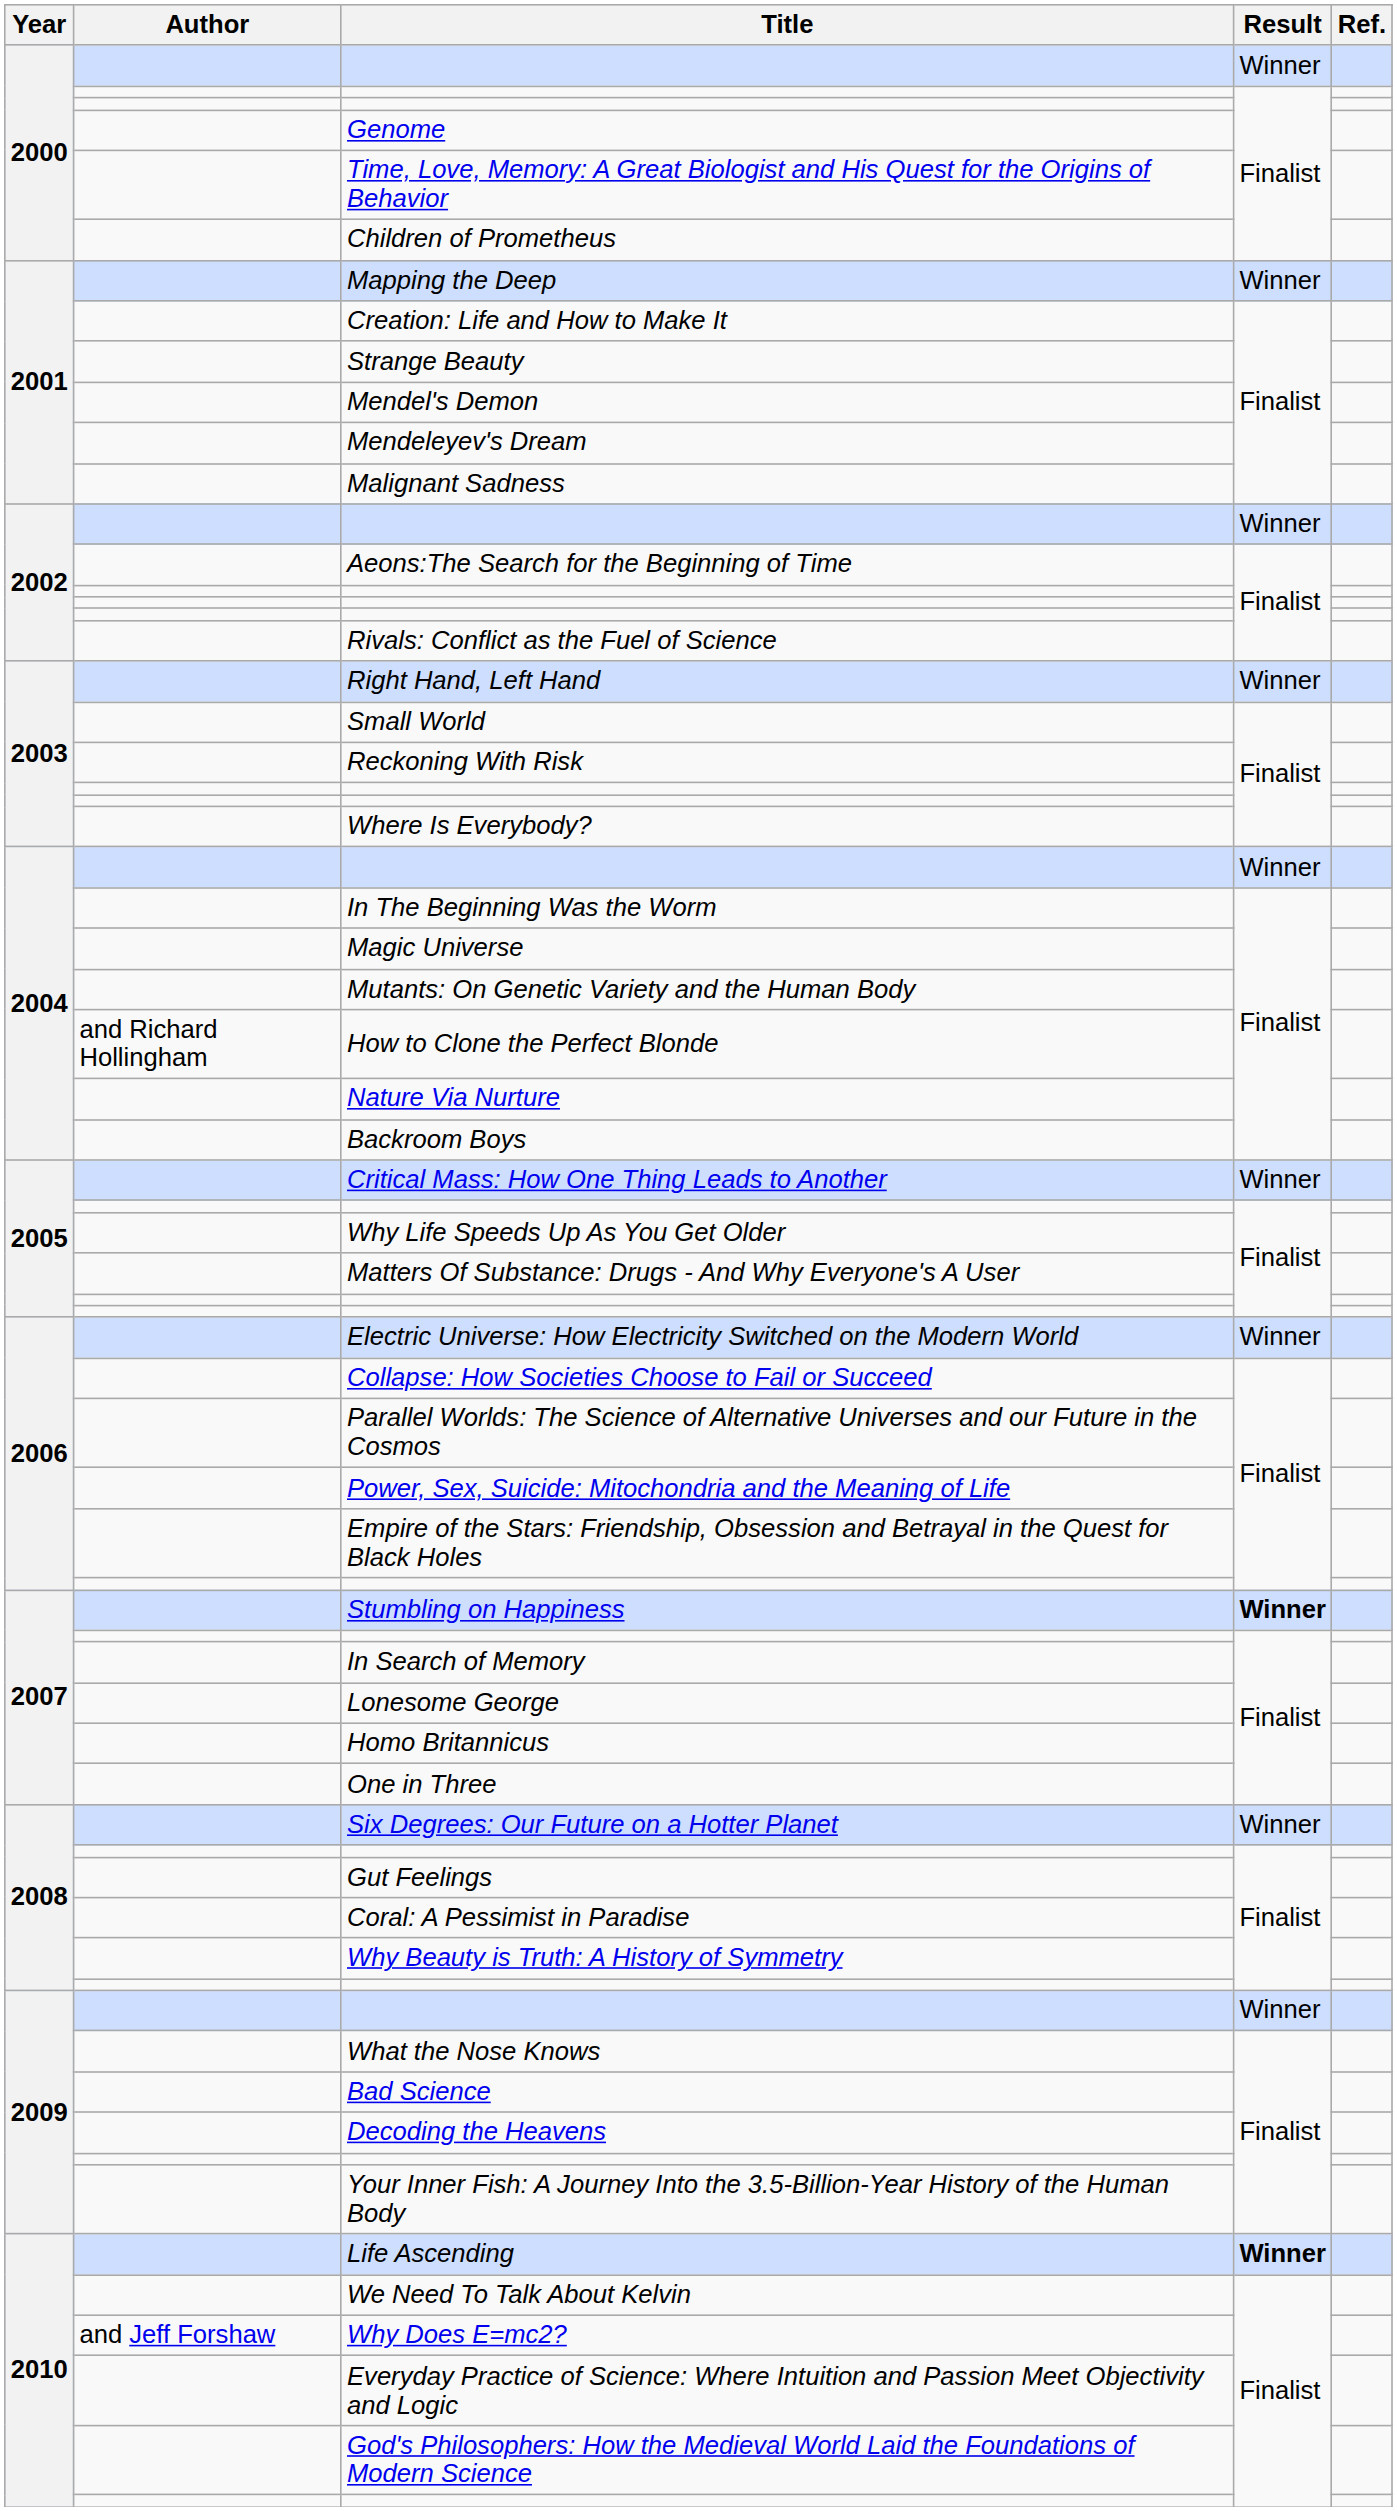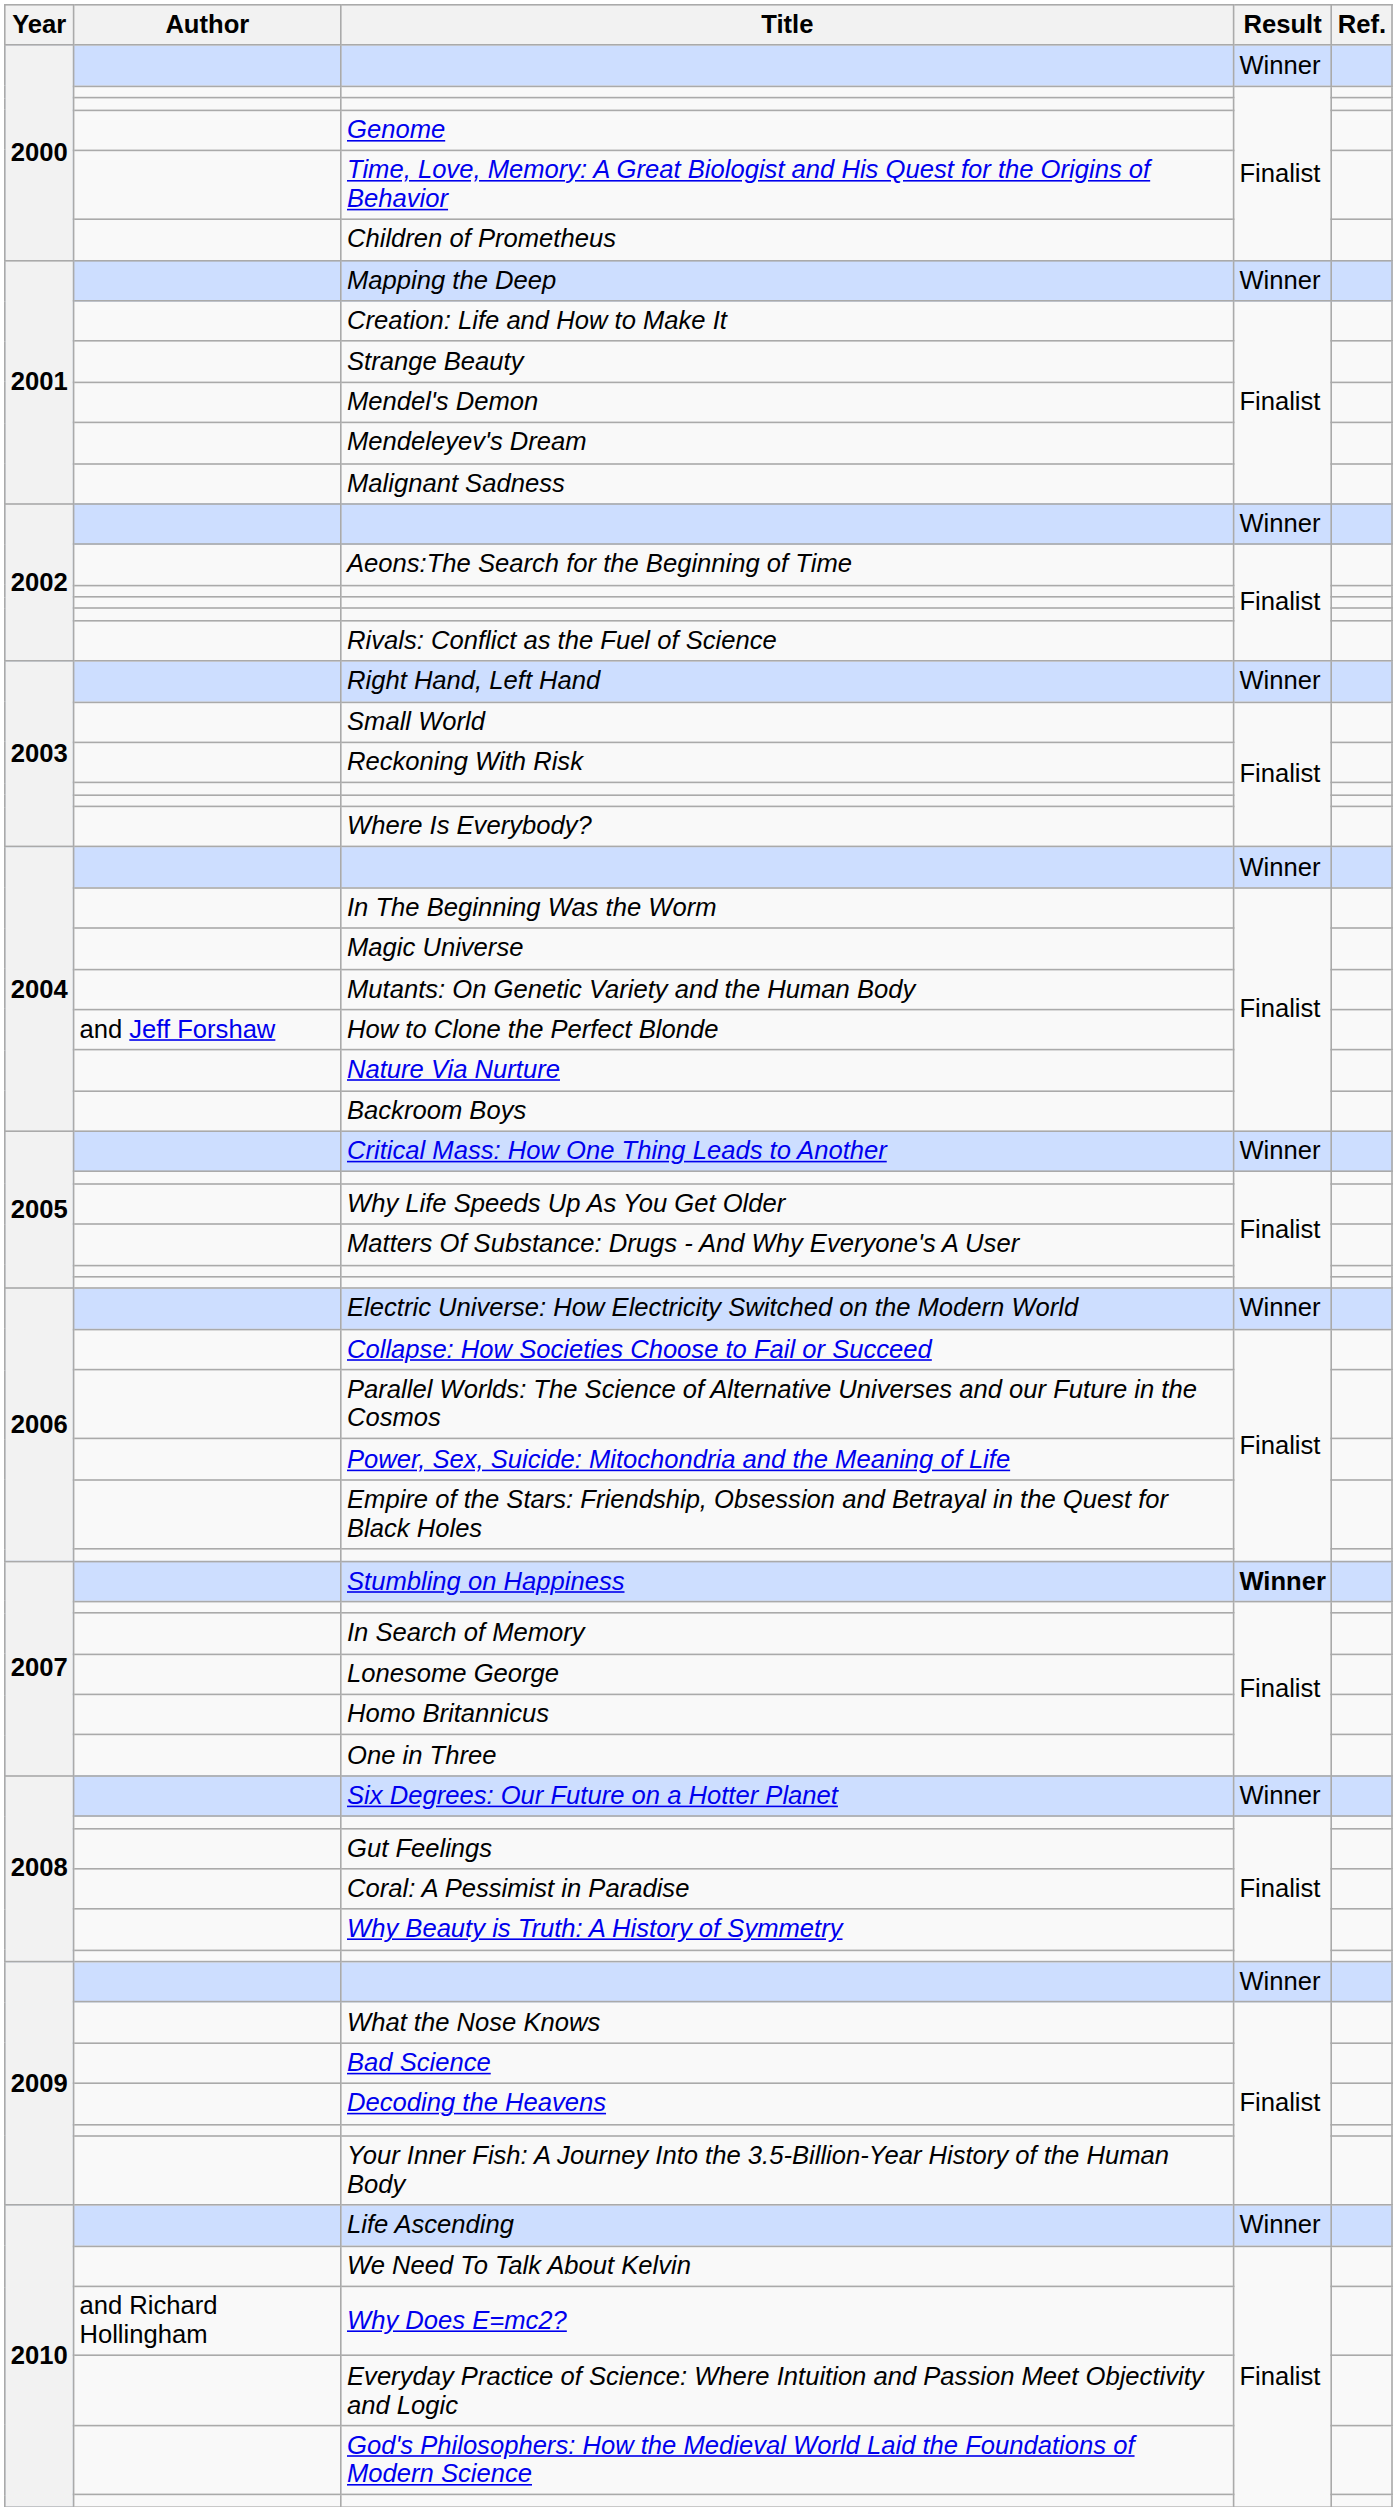How to Clone the Perfect Blonde | Author: and Richard Hollingham -> and Jeff Forshaw
Life Ascending | Result: bold -> normal
Why Does E=mc2? | Author: and Jeff Forshaw -> and Richard Hollingham
